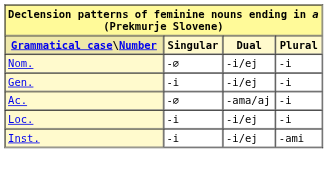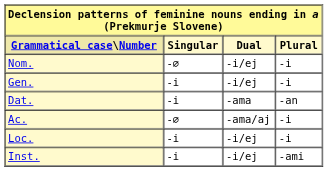+ row: Dat. | -i | -ama | -an
